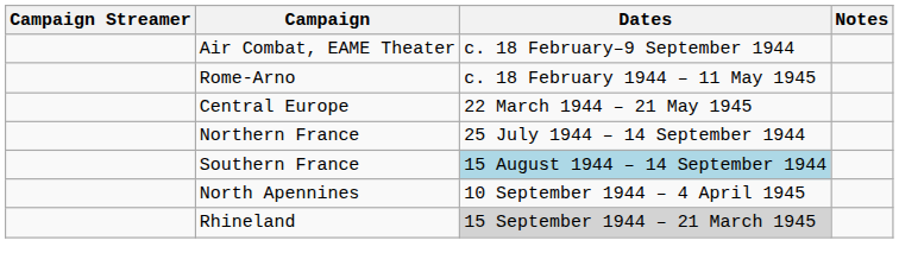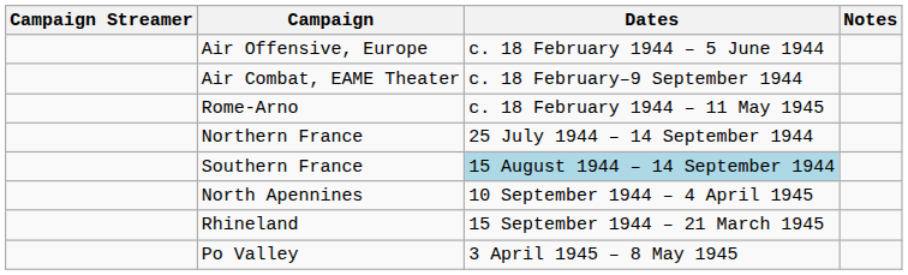+ row: Air Offensive, Europe | c. 18 February 1944 – 5 June 1944
- row: Central Europe | 22 March 1944 – 21 May 1945
Rhineland | Dates: lightgrey background -> no background
+ row: Po Valley | 3 April 1945 – 8 May 1945
